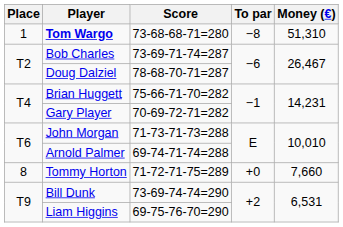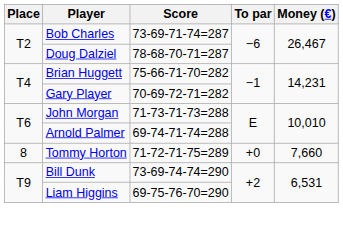- row: 1 | Tom Wargo | 73-68-68-71=280 | −8 | 51,310
